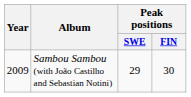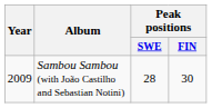Sambou Sambou (with João Castilho and Sebastian Notini) | Peak positions / SWE: 29 -> 28
